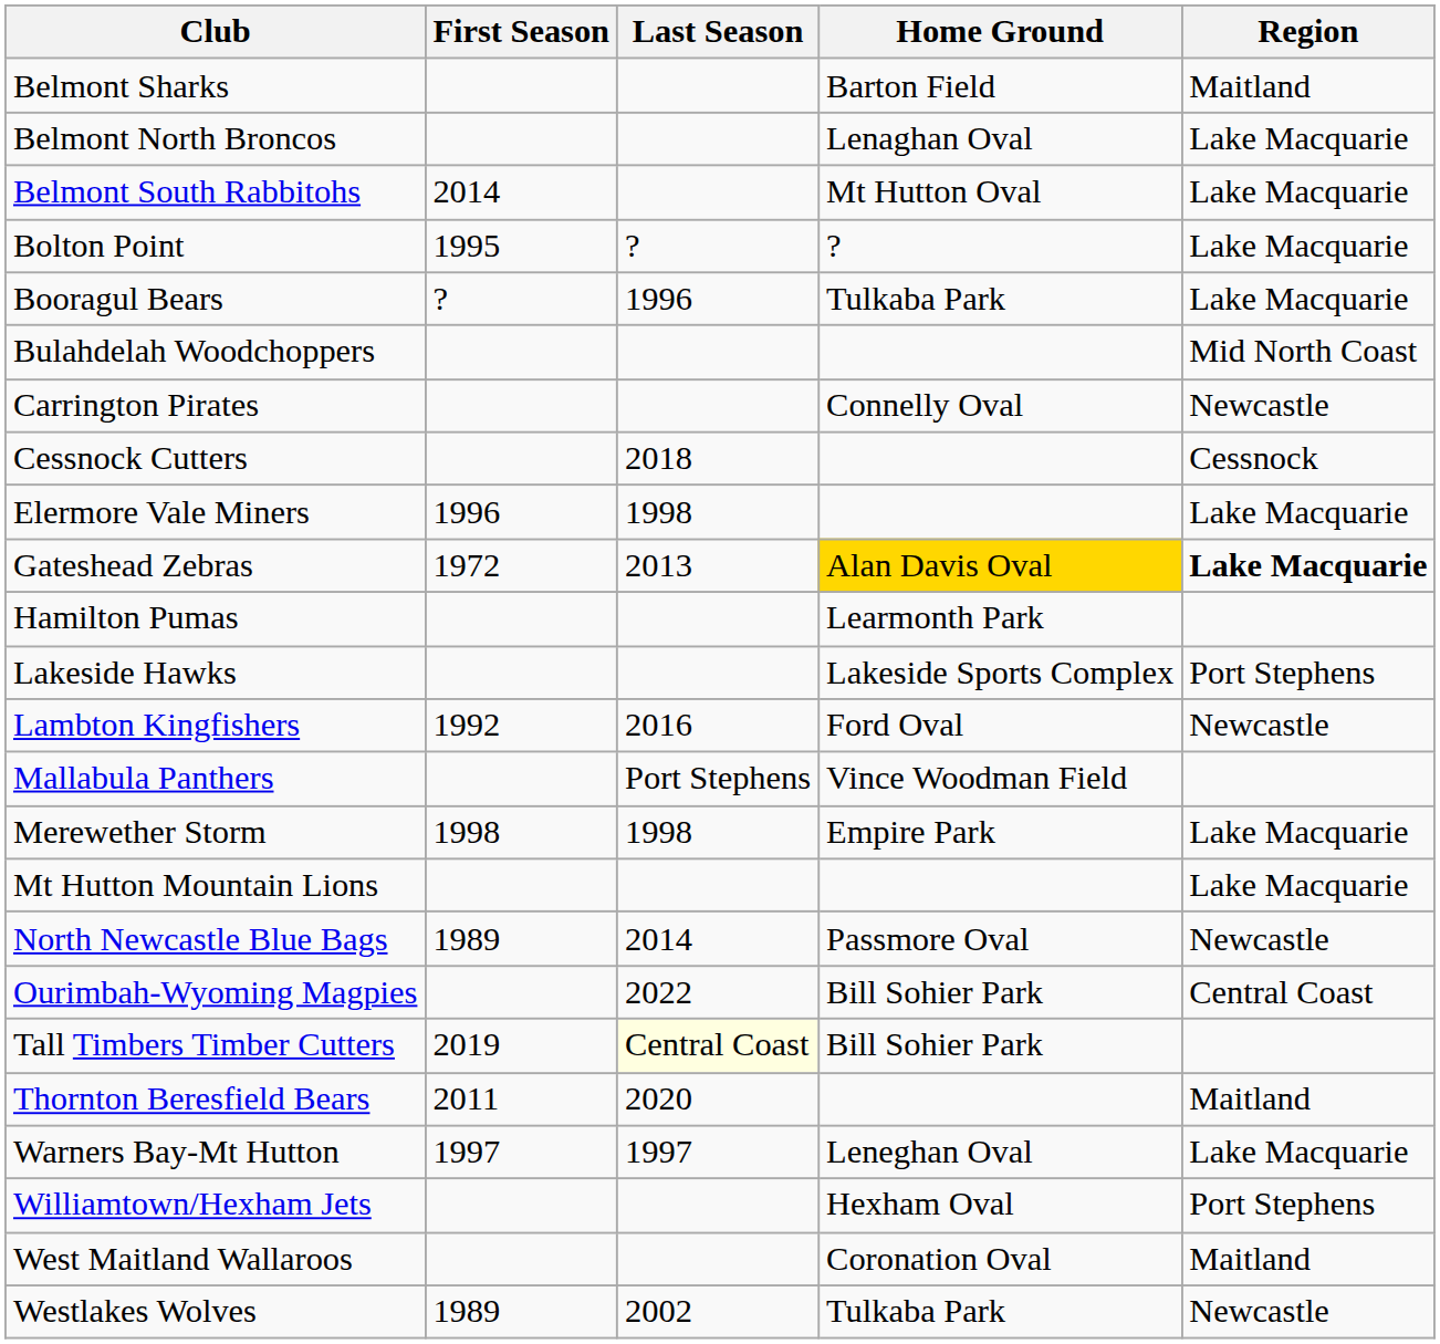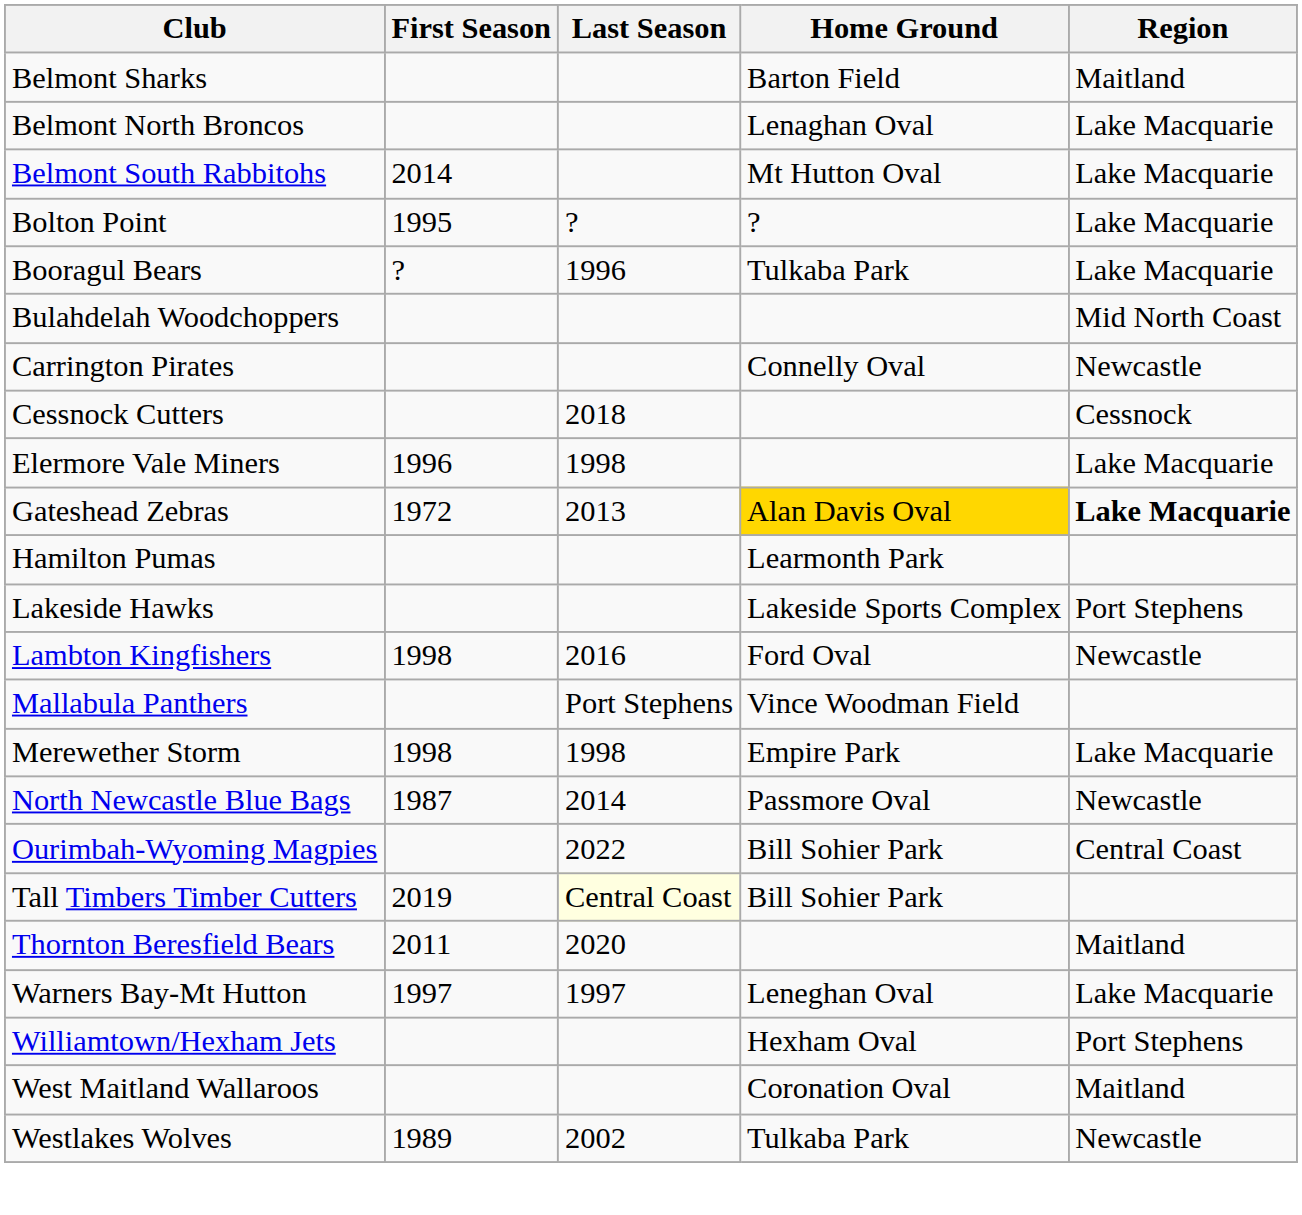Lambton Kingfishers | First Season: 1992 -> 1998
- row: Mt Hutton Mountain Lions | Lake Macquarie
North Newcastle Blue Bags | First Season: 1989 -> 1987
